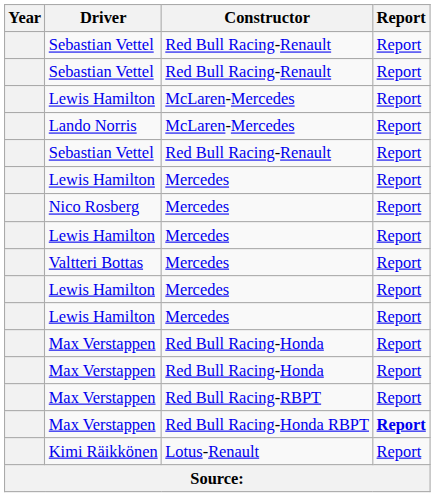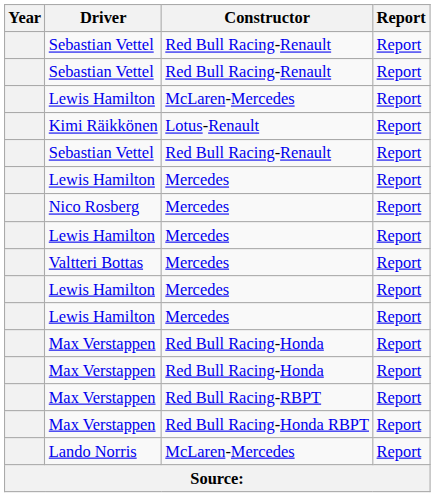rows swapped: Kimi Räikkönen <-> Lando Norris
Max Verstappen / Red Bull Racing-Honda RBPT | Report: bold -> normal
